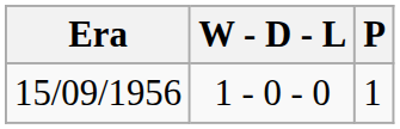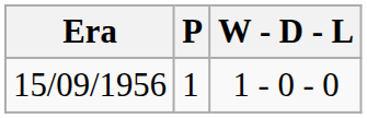columns swapped: P <-> W - D - L
